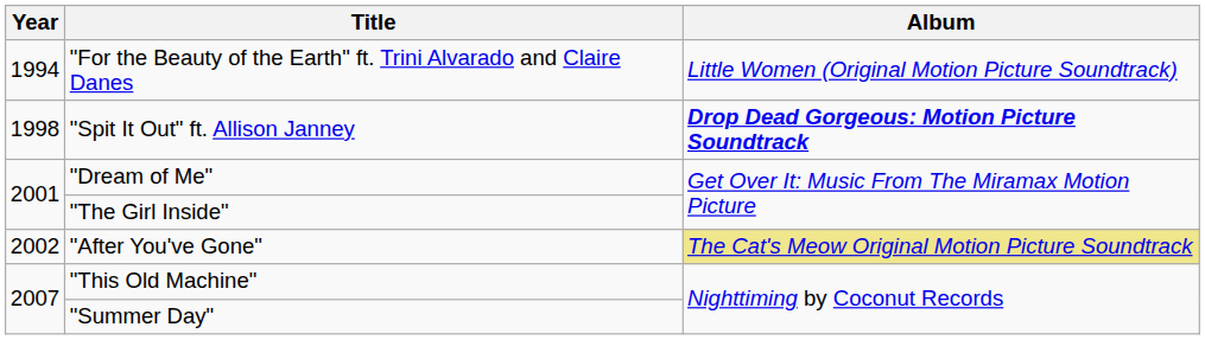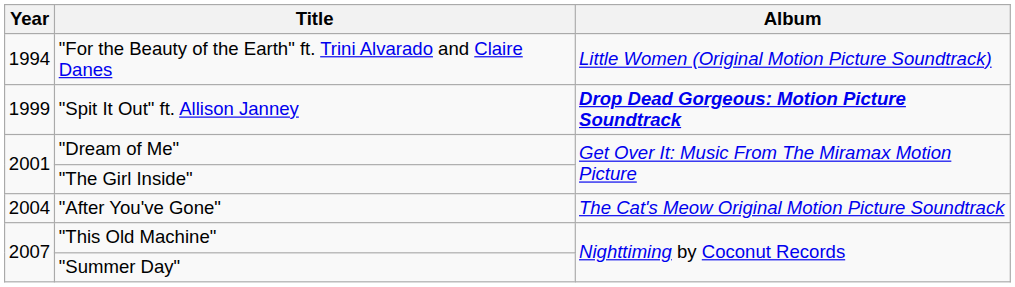"Spit It Out" ft. Allison Janney | Year: 1998 -> 1999
"After You've Gone" | Year: 2002 -> 2004
"After You've Gone" | Album: khaki background -> no background
